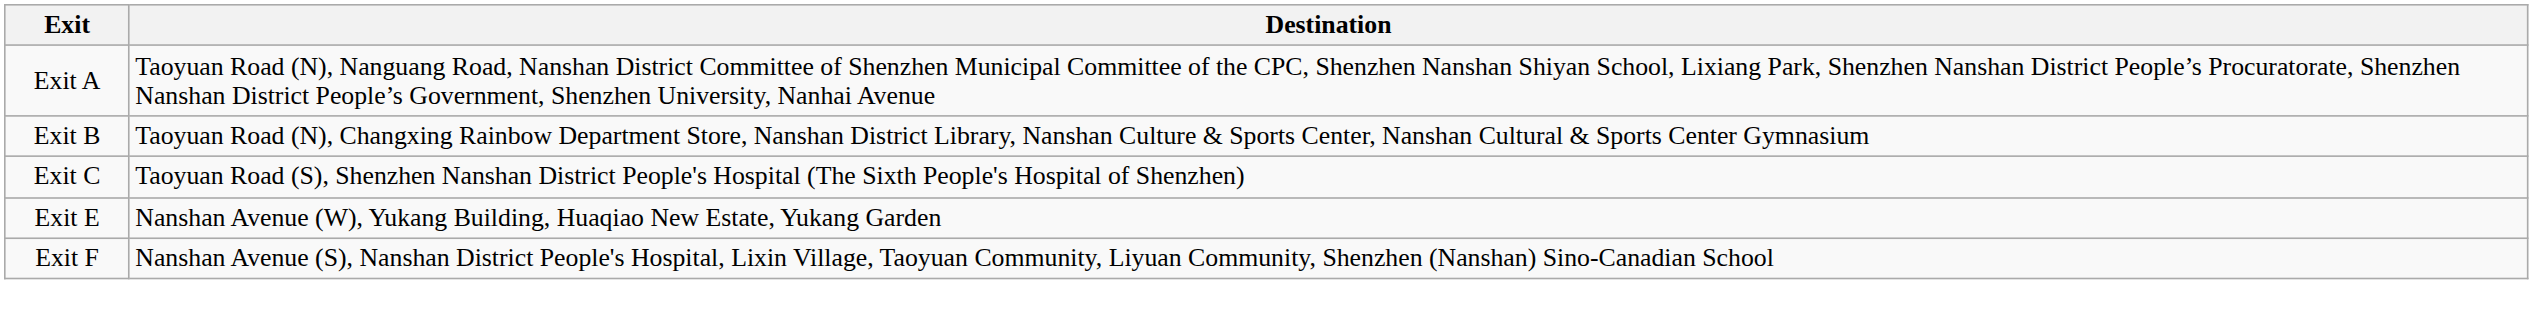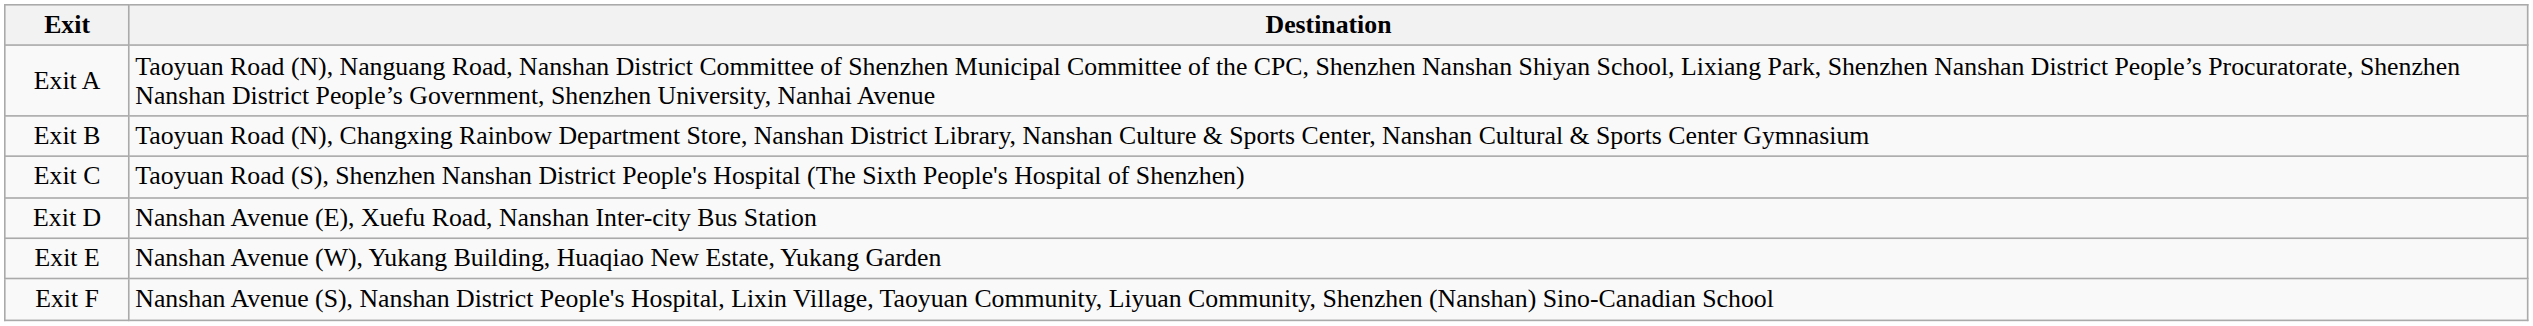+ row: Exit D | Nanshan Avenue (E), Xuefu Road, Nanshan Inter-city Bus Station
